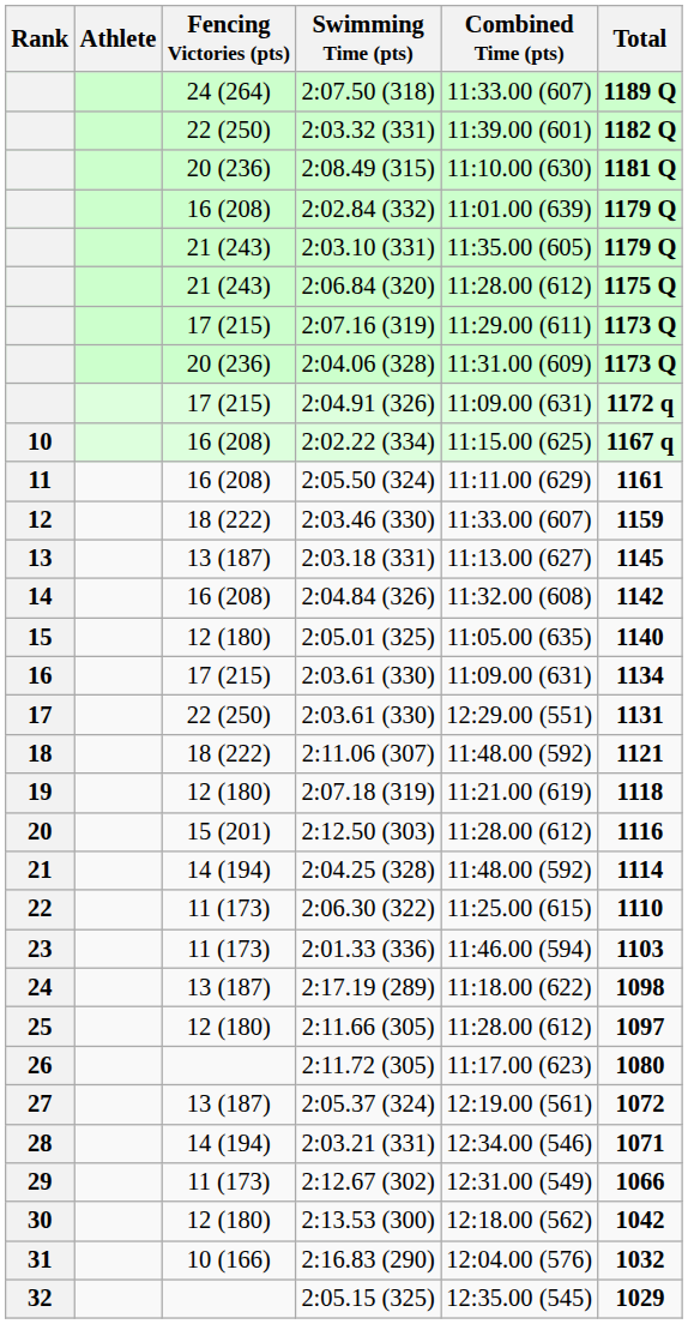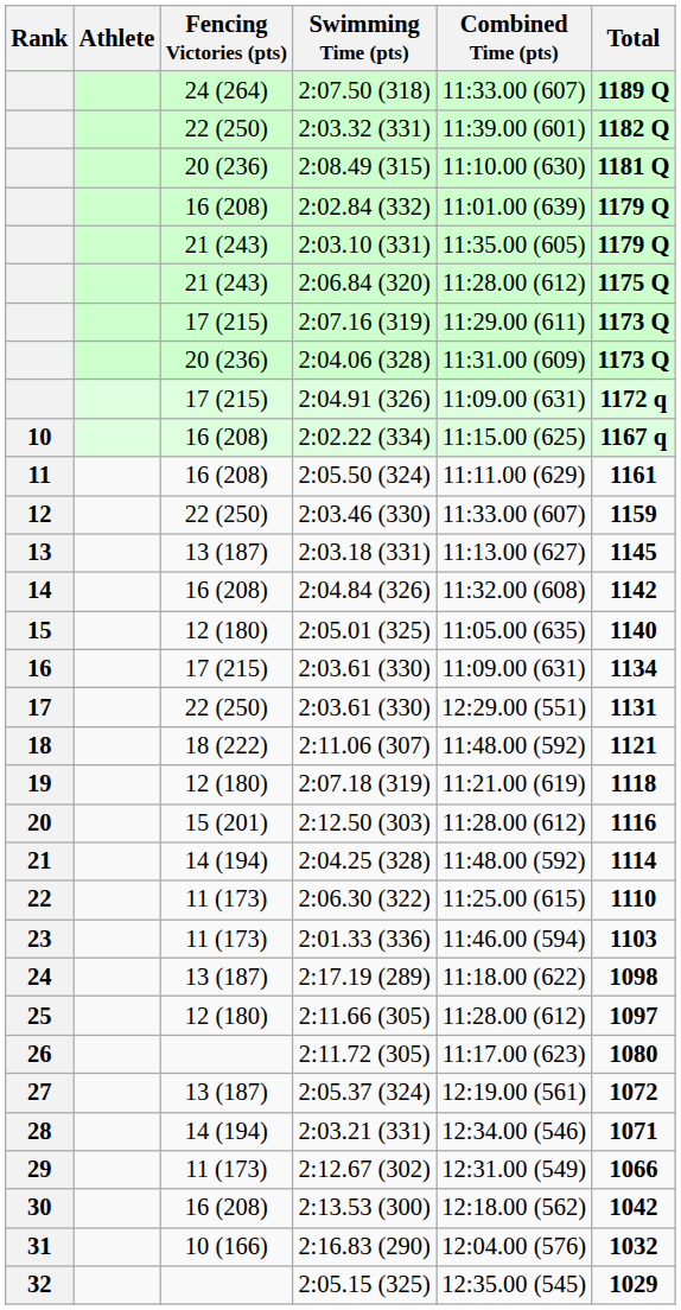2:03.46 (330) | Fencing Victories (pts): 18 (222) -> 22 (250)
2:13.53 (300) | Fencing Victories (pts): 12 (180) -> 16 (208)
